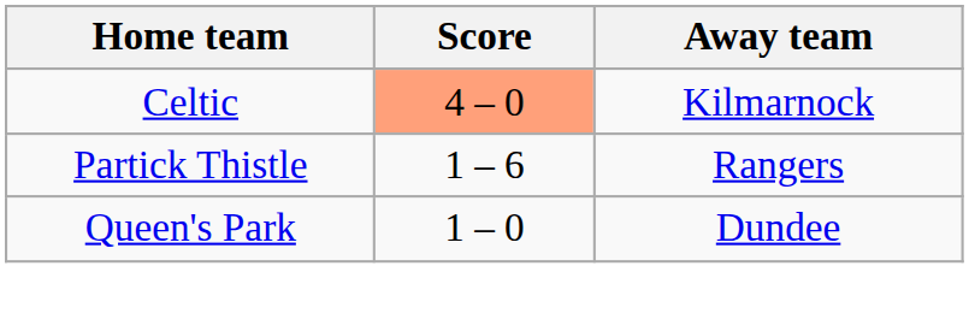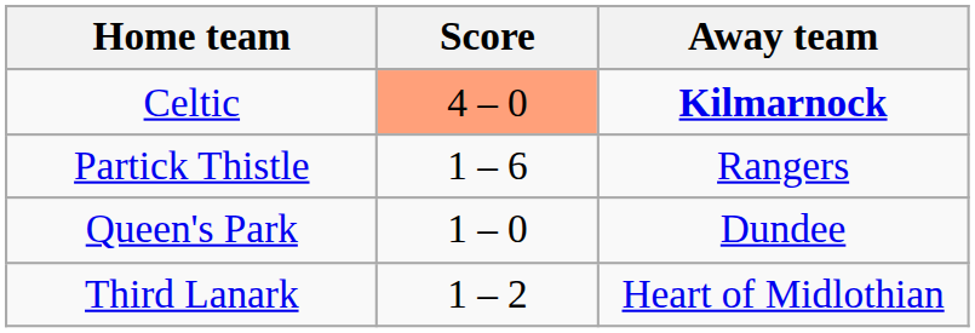Celtic | Away team: normal -> bold
+ row: Third Lanark | 1 – 2 | Heart of Midlothian
